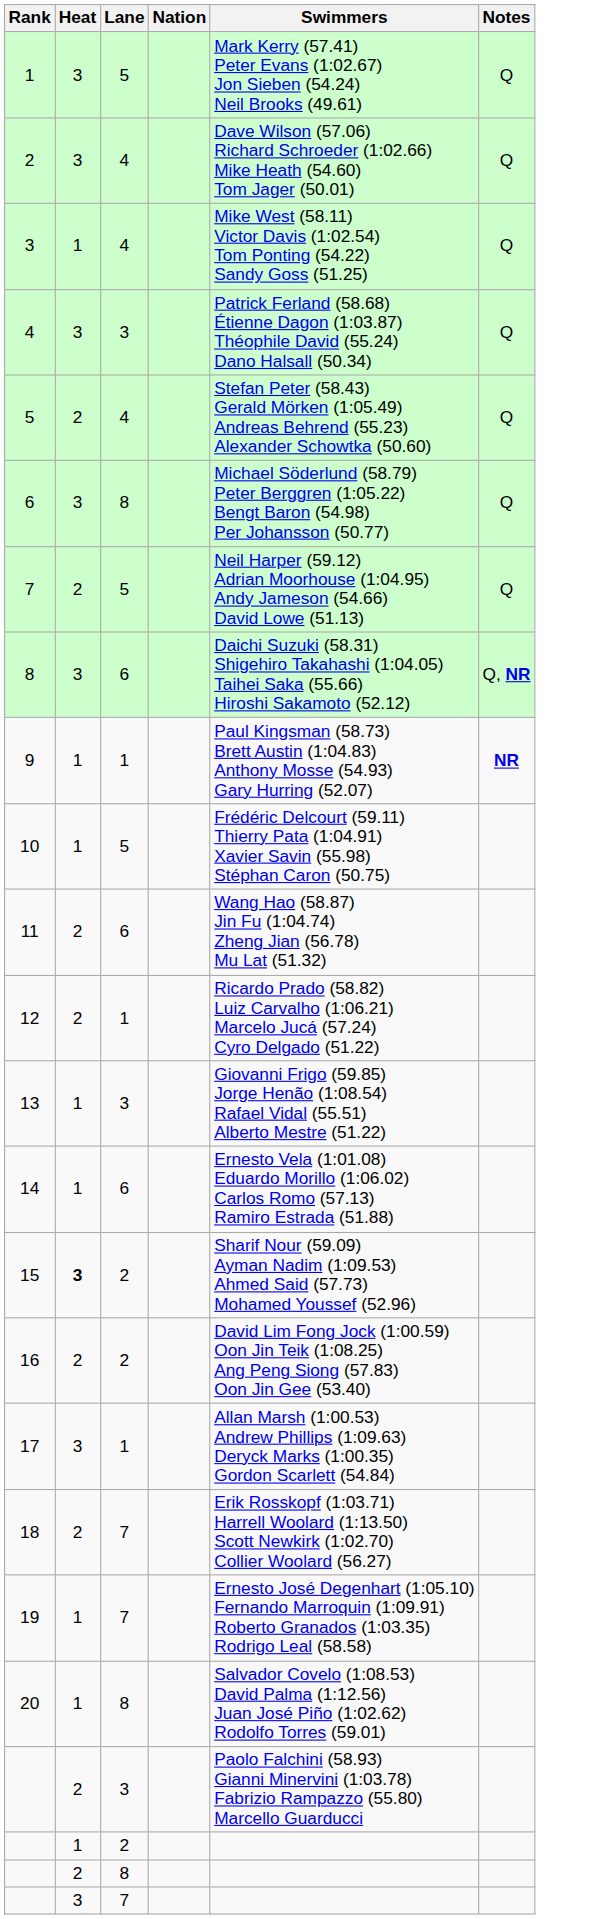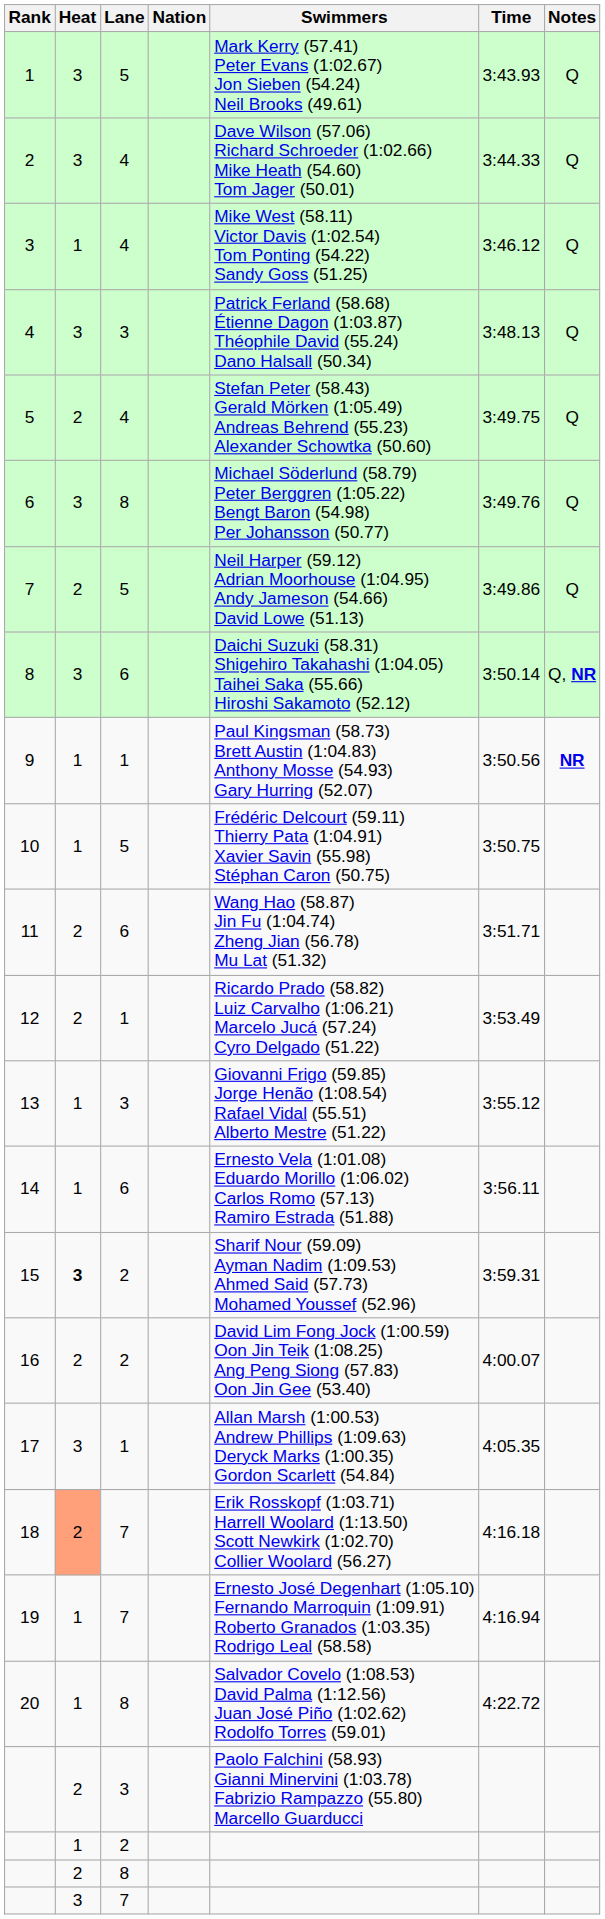+ column: Time | 3:43.93 | 3:44.33 | 3:46.12 | 3:48.13 | 3:49.75 | 3:49.76 | 3:49.86 | 3:50.14 | 3:50.56 | 3:50.75 | 3:51.71 | 3:53.49 | 3:55.12 | 3:56.11 | 3:59.31 | 4:00.07 | 4:05.35 | 4:16.18 | 4:16.94 | 4:22.72
18 | Heat: no background -> lightsalmon background
